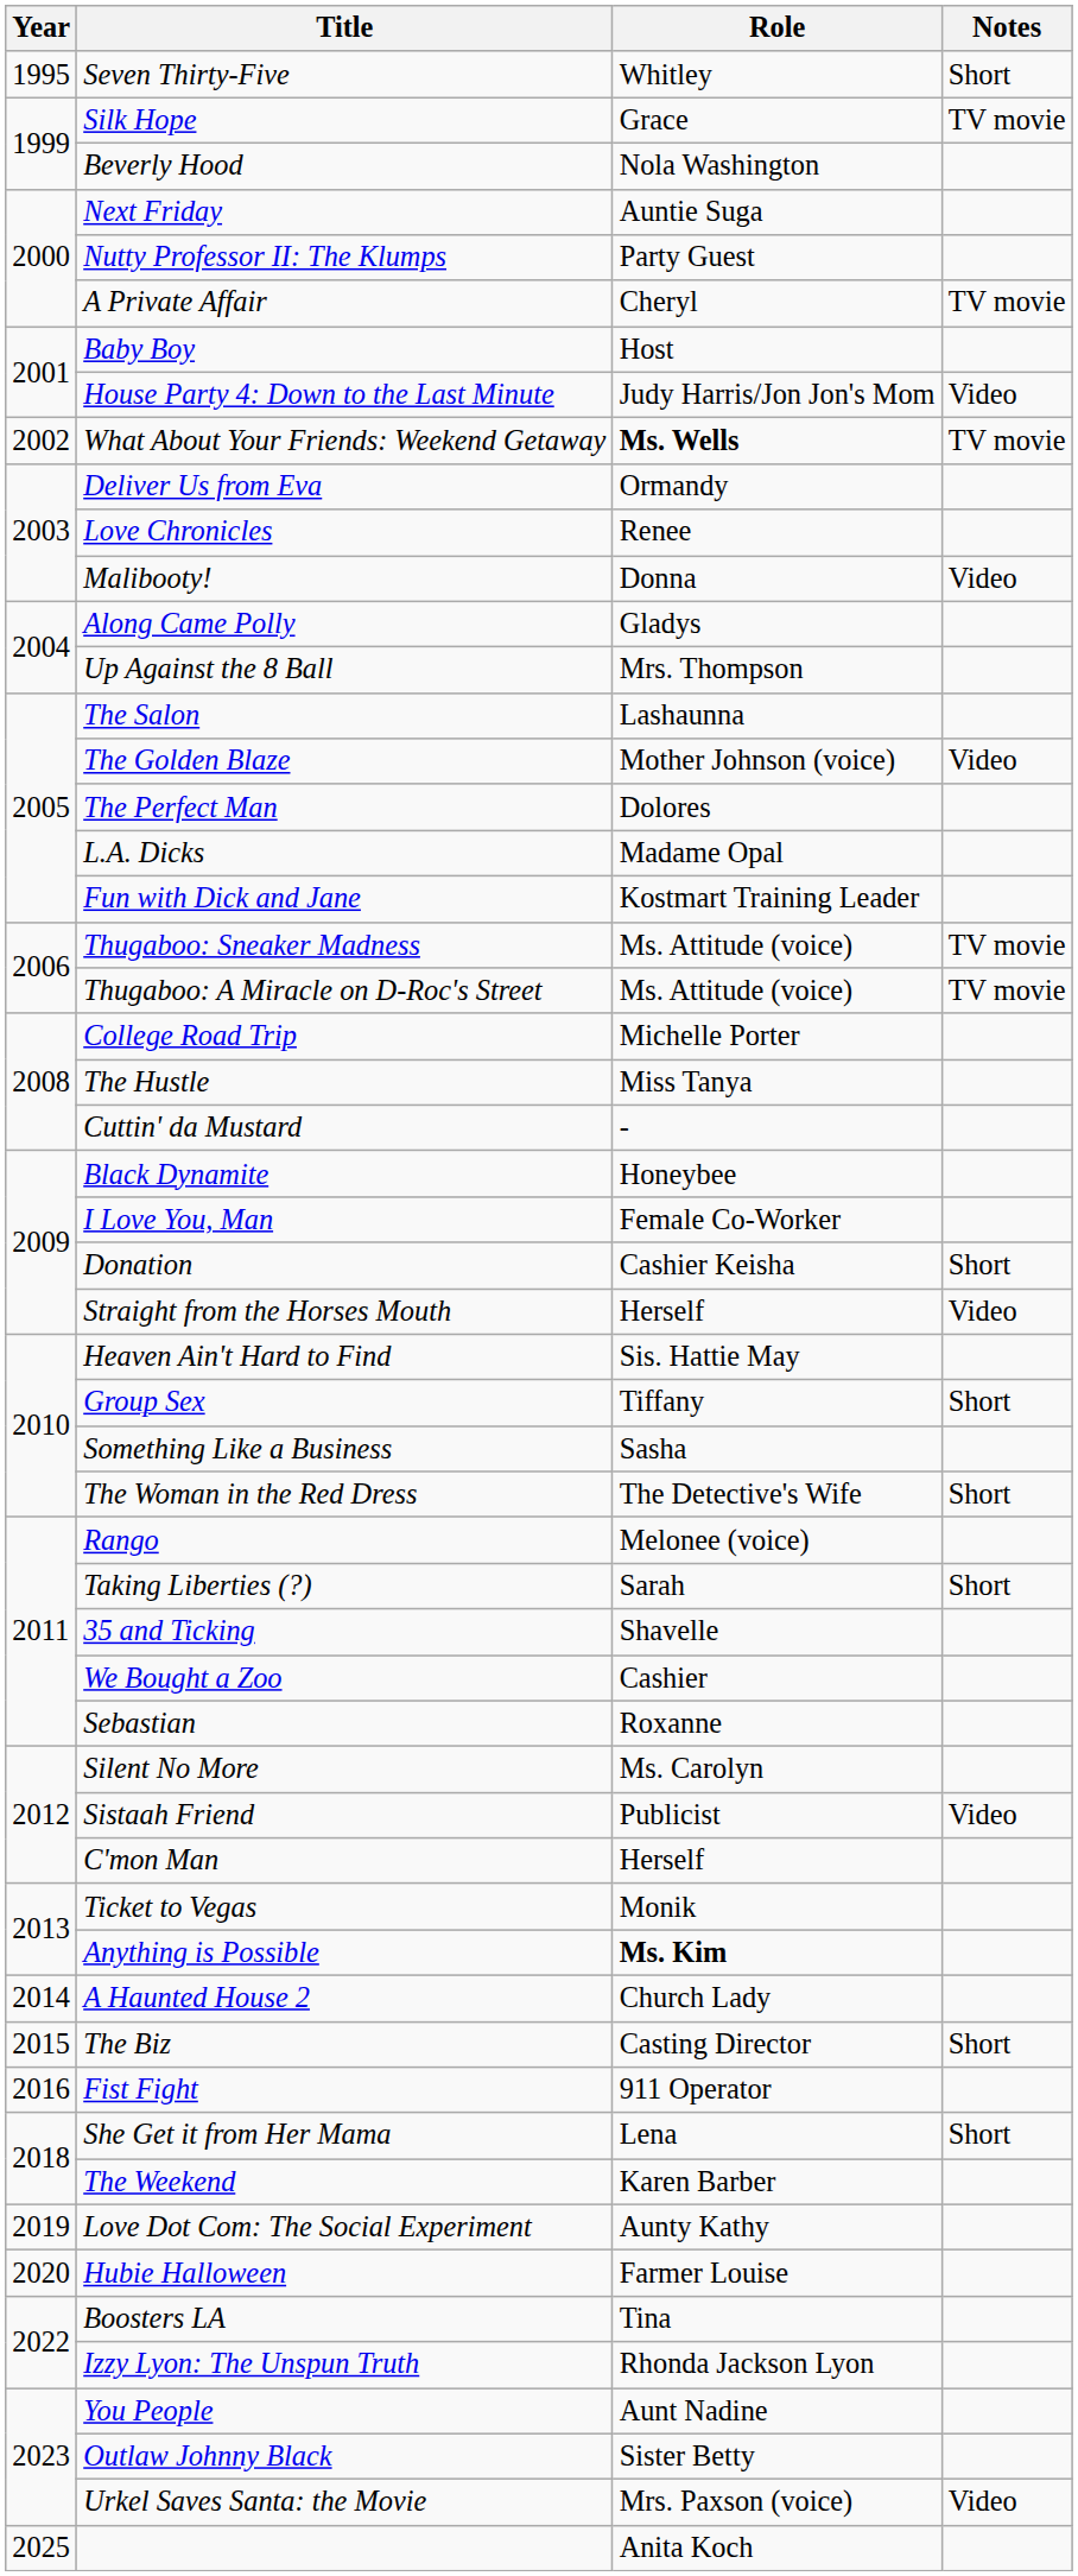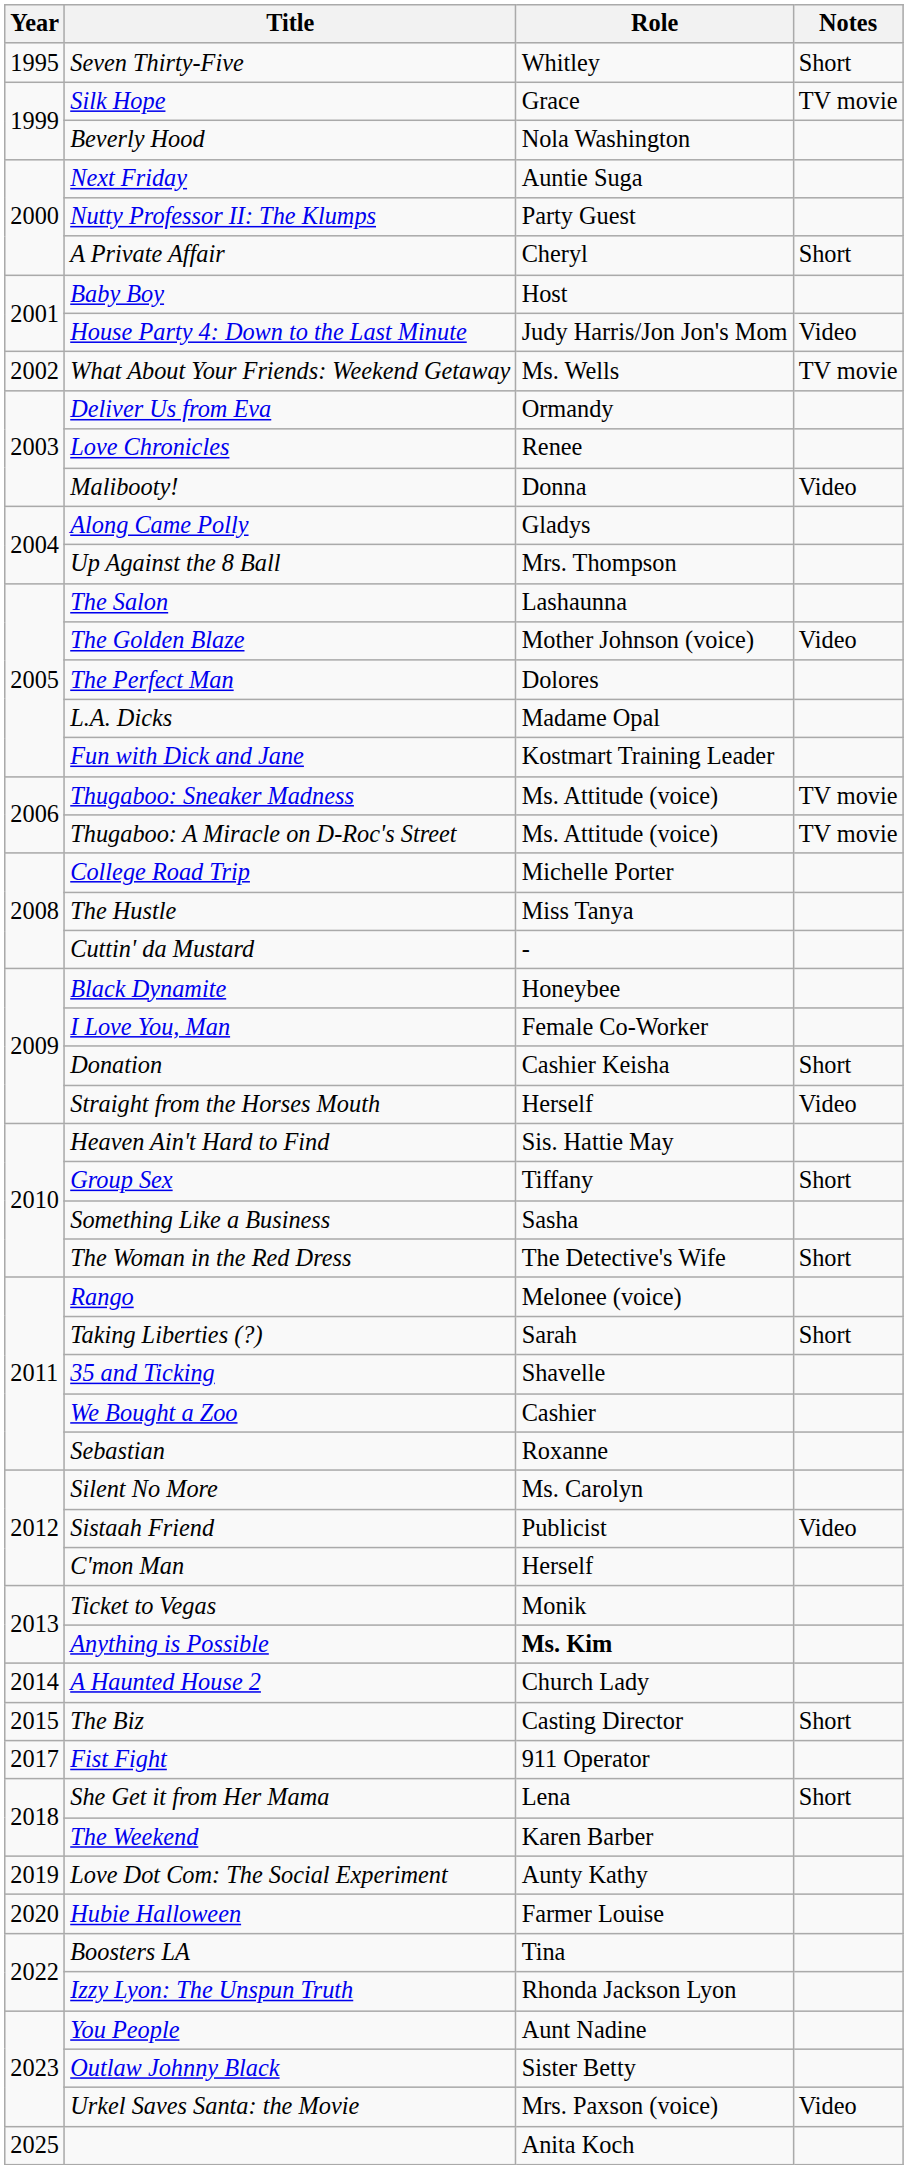A Private Affair | Notes: TV movie -> Short
What About Your Friends: Weekend Getaway | Role: bold -> normal
Fist Fight | Year: 2016 -> 2017
